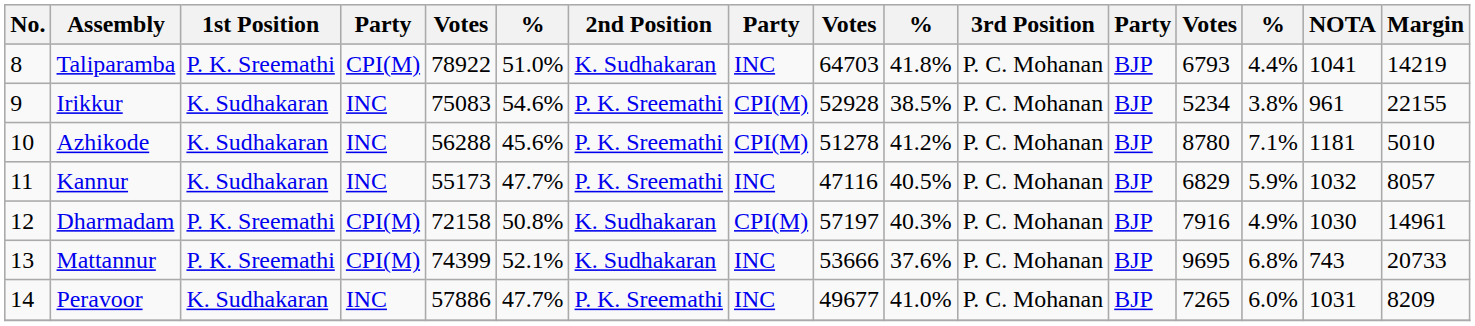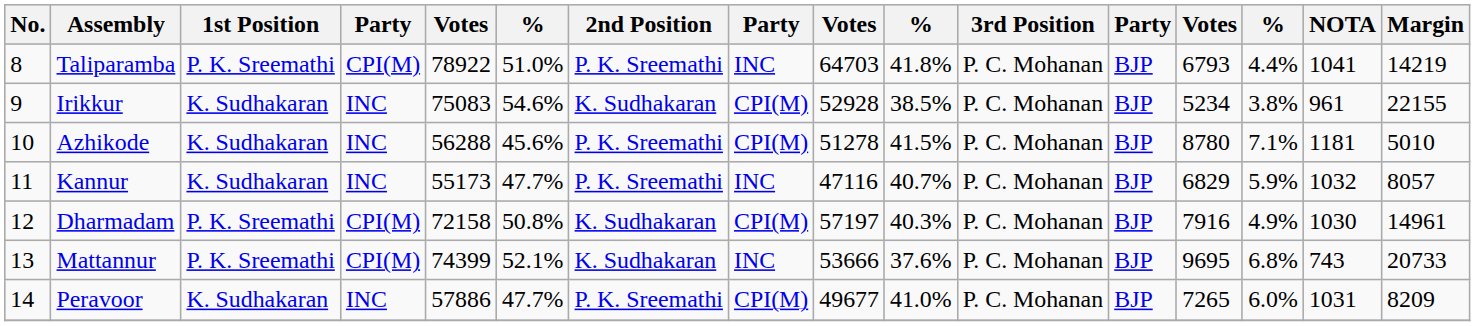Taliparamba | 2nd Position: K. Sudhakaran -> P. K. Sreemathi
Irikkur | 2nd Position: P. K. Sreemathi -> K. Sudhakaran
Azhikode | column 10: 41.2% -> 41.5%
Kannur | column 10: 40.5% -> 40.7%
Peravoor | column 8: INC -> CPI(M)
